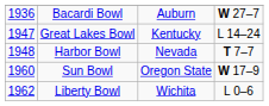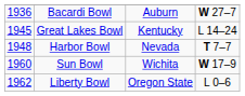Great Lakes Bowl | column 1: 1947 -> 1945
Sun Bowl | column 3: Oregon State -> Wichita
Liberty Bowl | column 3: Wichita -> Oregon State
